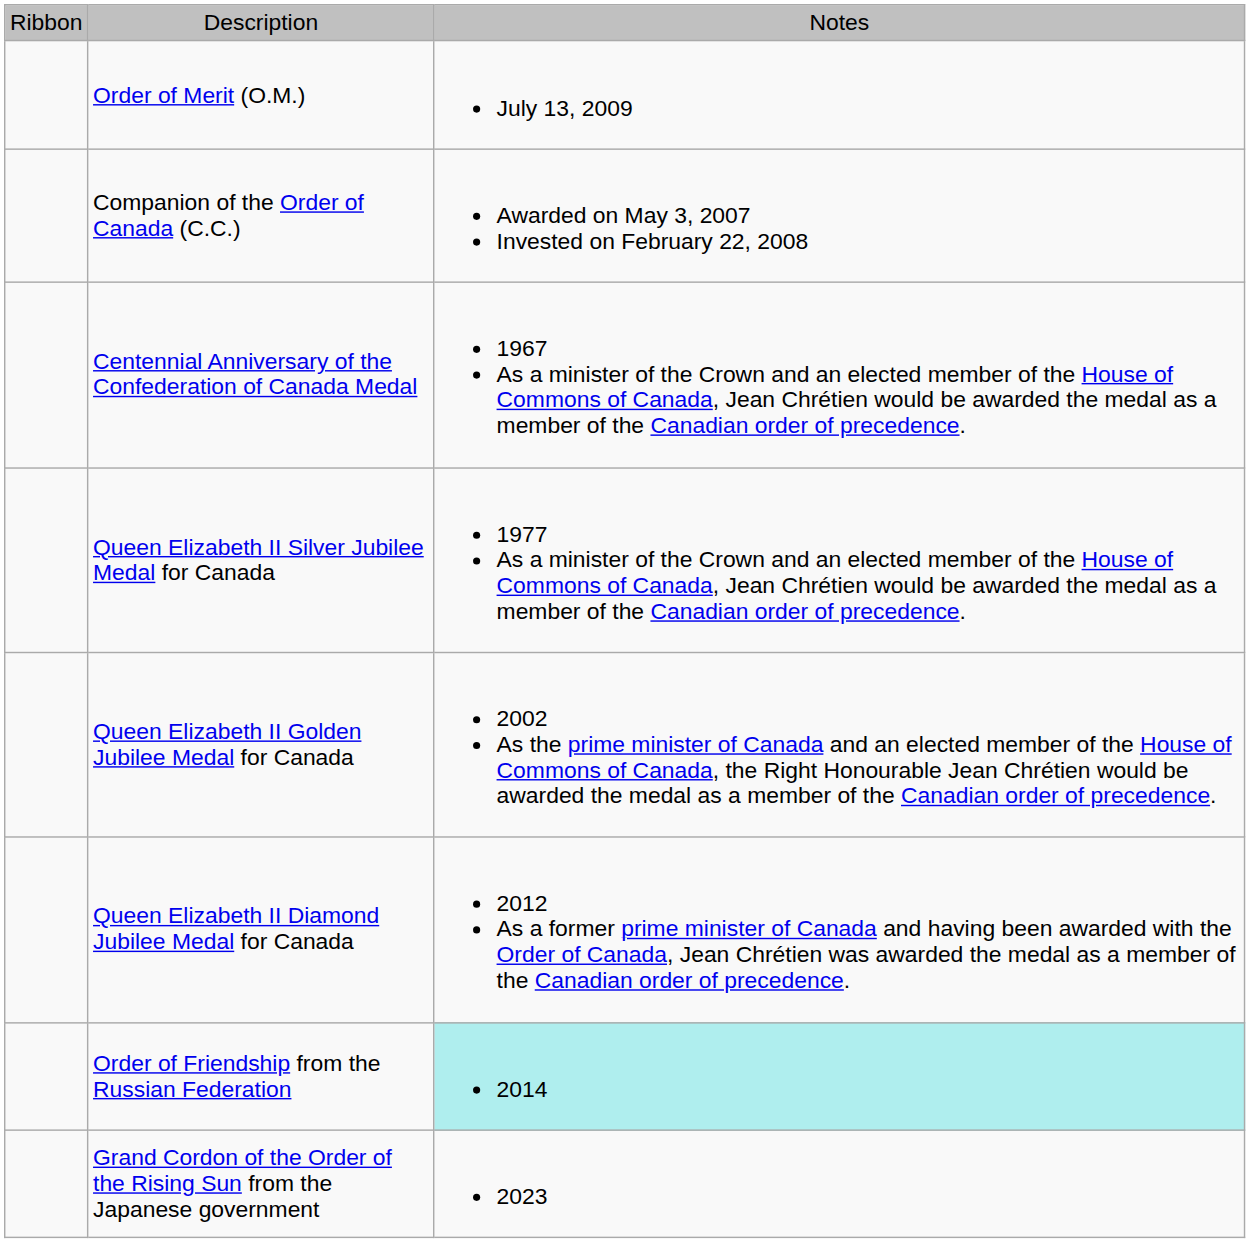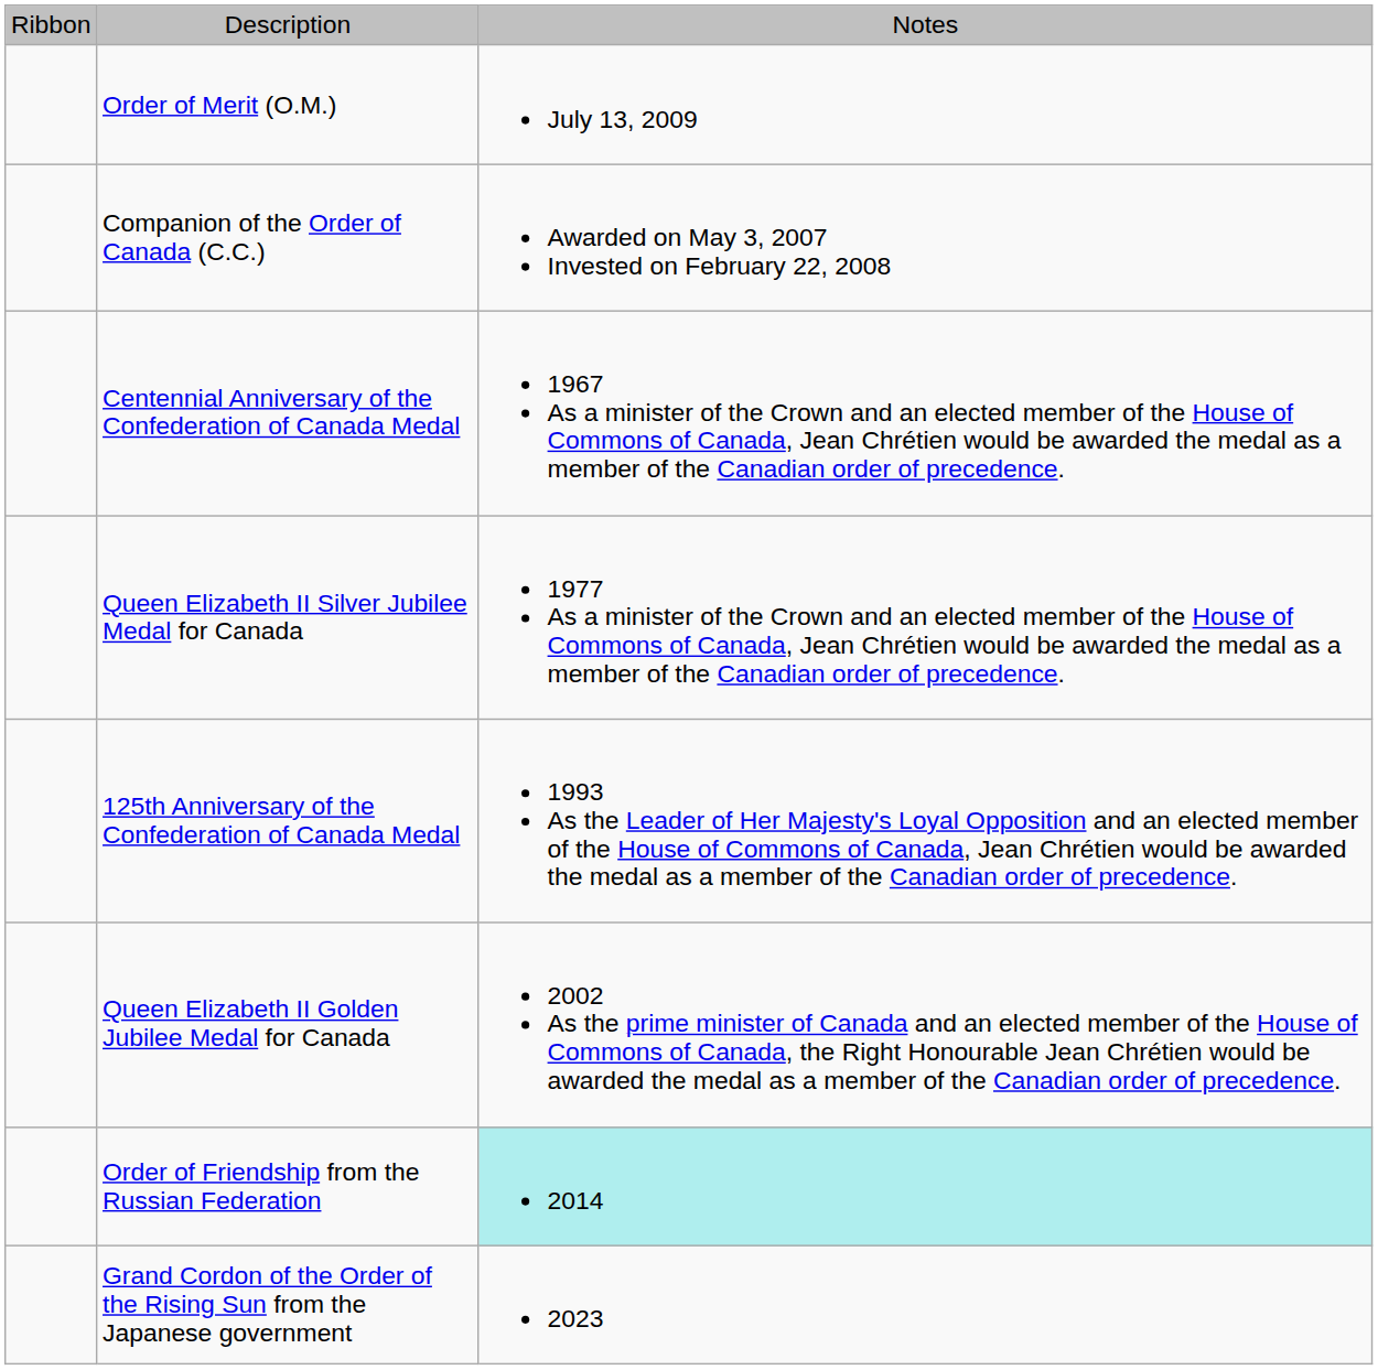+ row: 125th Anniversary of the Confederation of Canada Medal | 1993 As the Leader of Her Majesty's Loyal Opposition and an elected member of the House of Commons of Canada, Jean Chrétien would be awarded the medal as a member of the Canadian order of precedence.
- row: Queen Elizabeth II Diamond Jubilee Medal for Canada | 2012 As a former prime minister of Canada and having been awarded with the Order of Canada, Jean Chrétien was awarded the medal as a member of the Canadian order of precedence.
